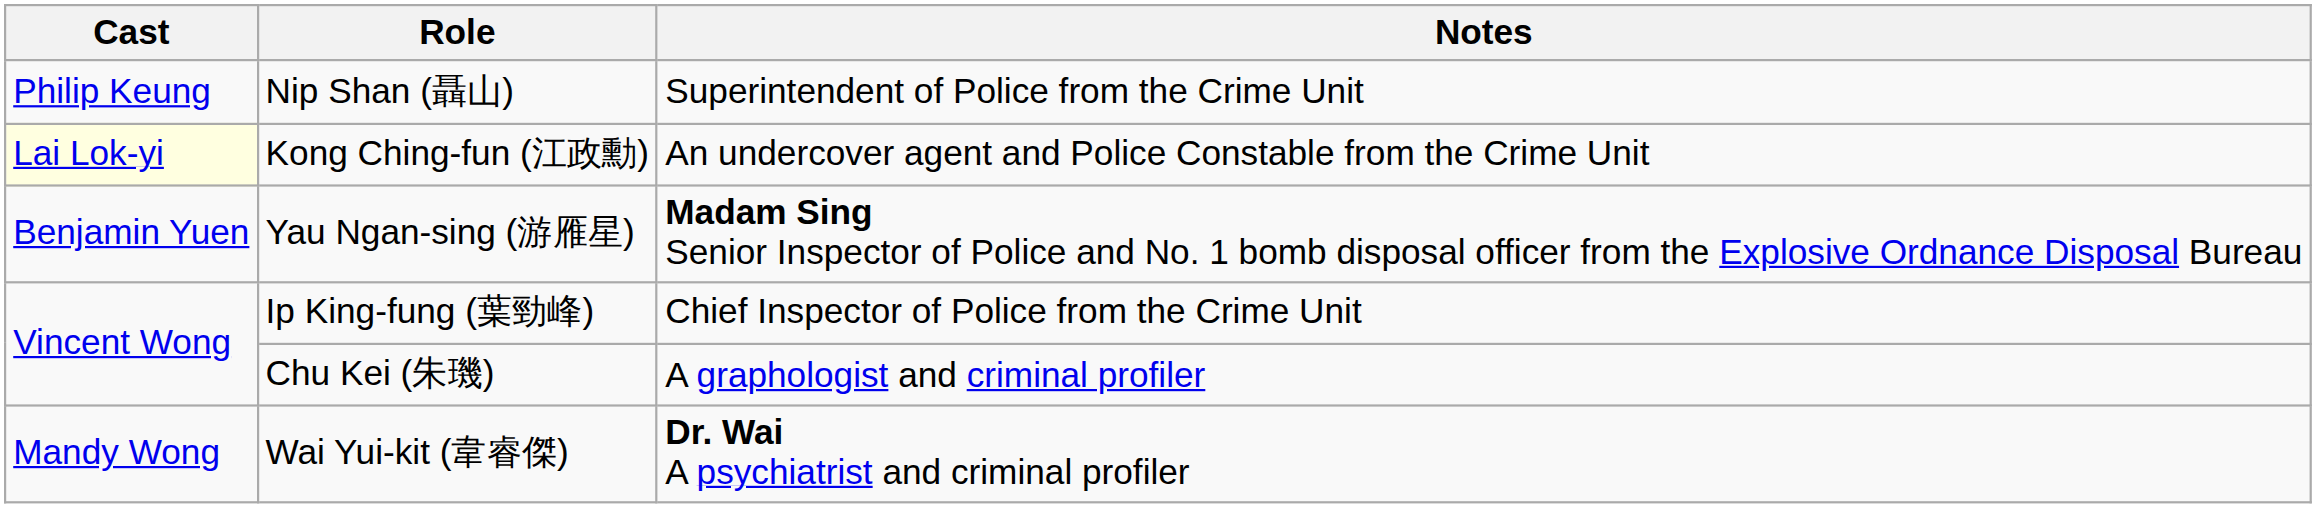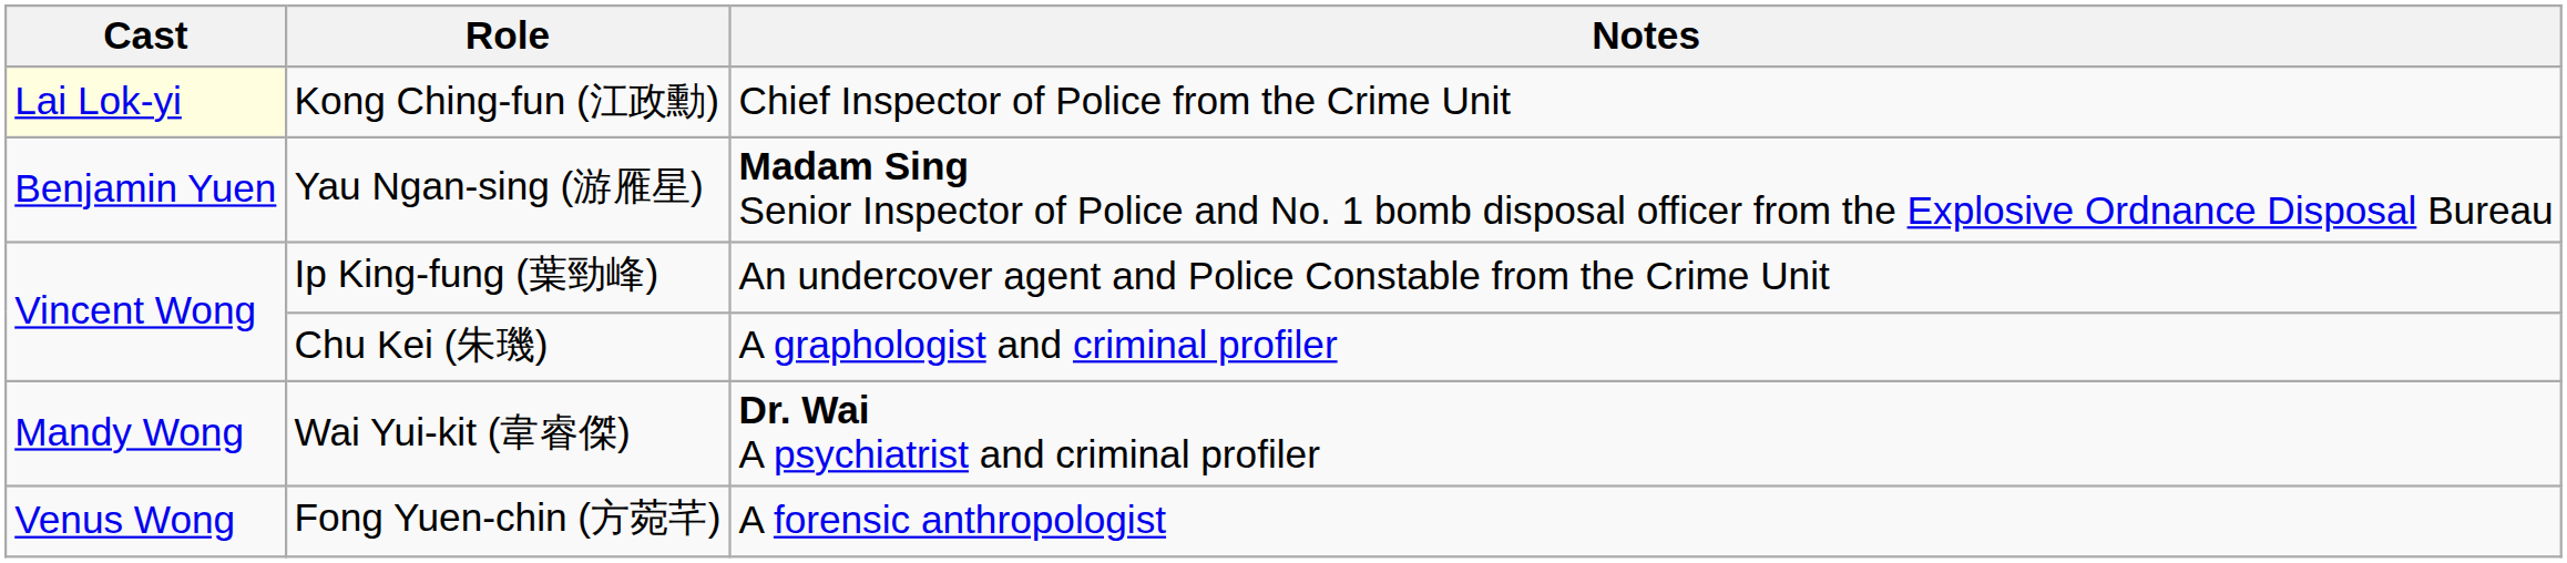- row: Philip Keung | Nip Shan (聶山) | Superintendent of Police from the Crime Unit
Kong Ching-fun (江政勳) | Notes: An undercover agent and Police Constable from the Crime Unit -> Chief Inspector of Police from the Crime Unit
Ip King-fung (葉勁峰) | Notes: Chief Inspector of Police from the Crime Unit -> An undercover agent and Police Constable from the Crime Unit
+ row: Venus Wong | Fong Yuen-chin (方菀芊) | A forensic anthropologist
